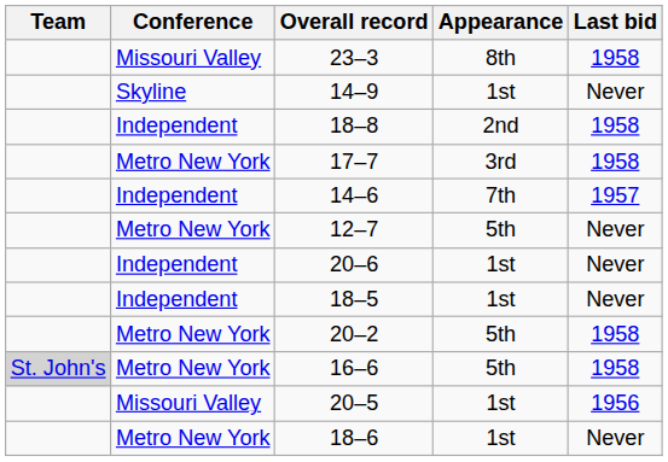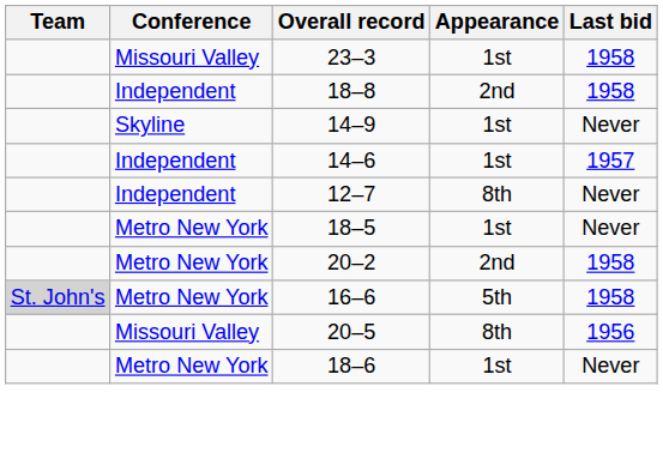23–3 | Appearance: 8th -> 1st
rows swapped: 18–8 <-> 14–9
- row: Metro New York | 17–7 | 3rd | 1958
14–6 | Appearance: 7th -> 1st
12–7 | Conference: Metro New York -> Independent
12–7 | Appearance: 5th -> 8th
- row: Independent | 20–6 | 1st | Never
18–5 | Conference: Independent -> Metro New York
20–2 | Appearance: 5th -> 2nd
20–5 | Appearance: 1st -> 8th
